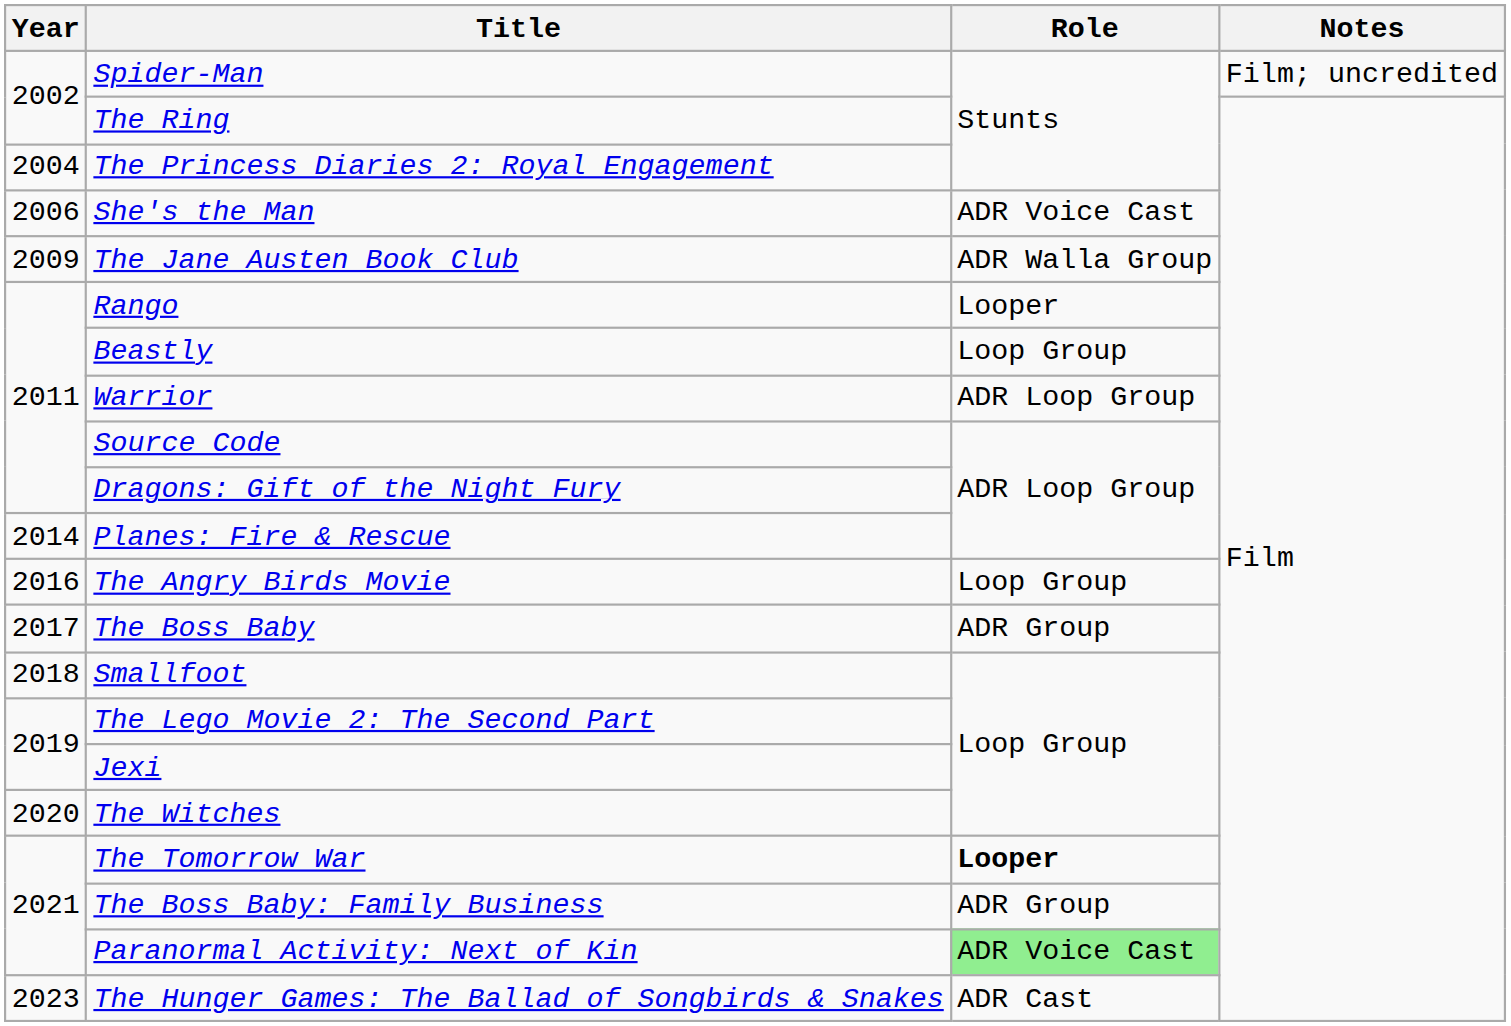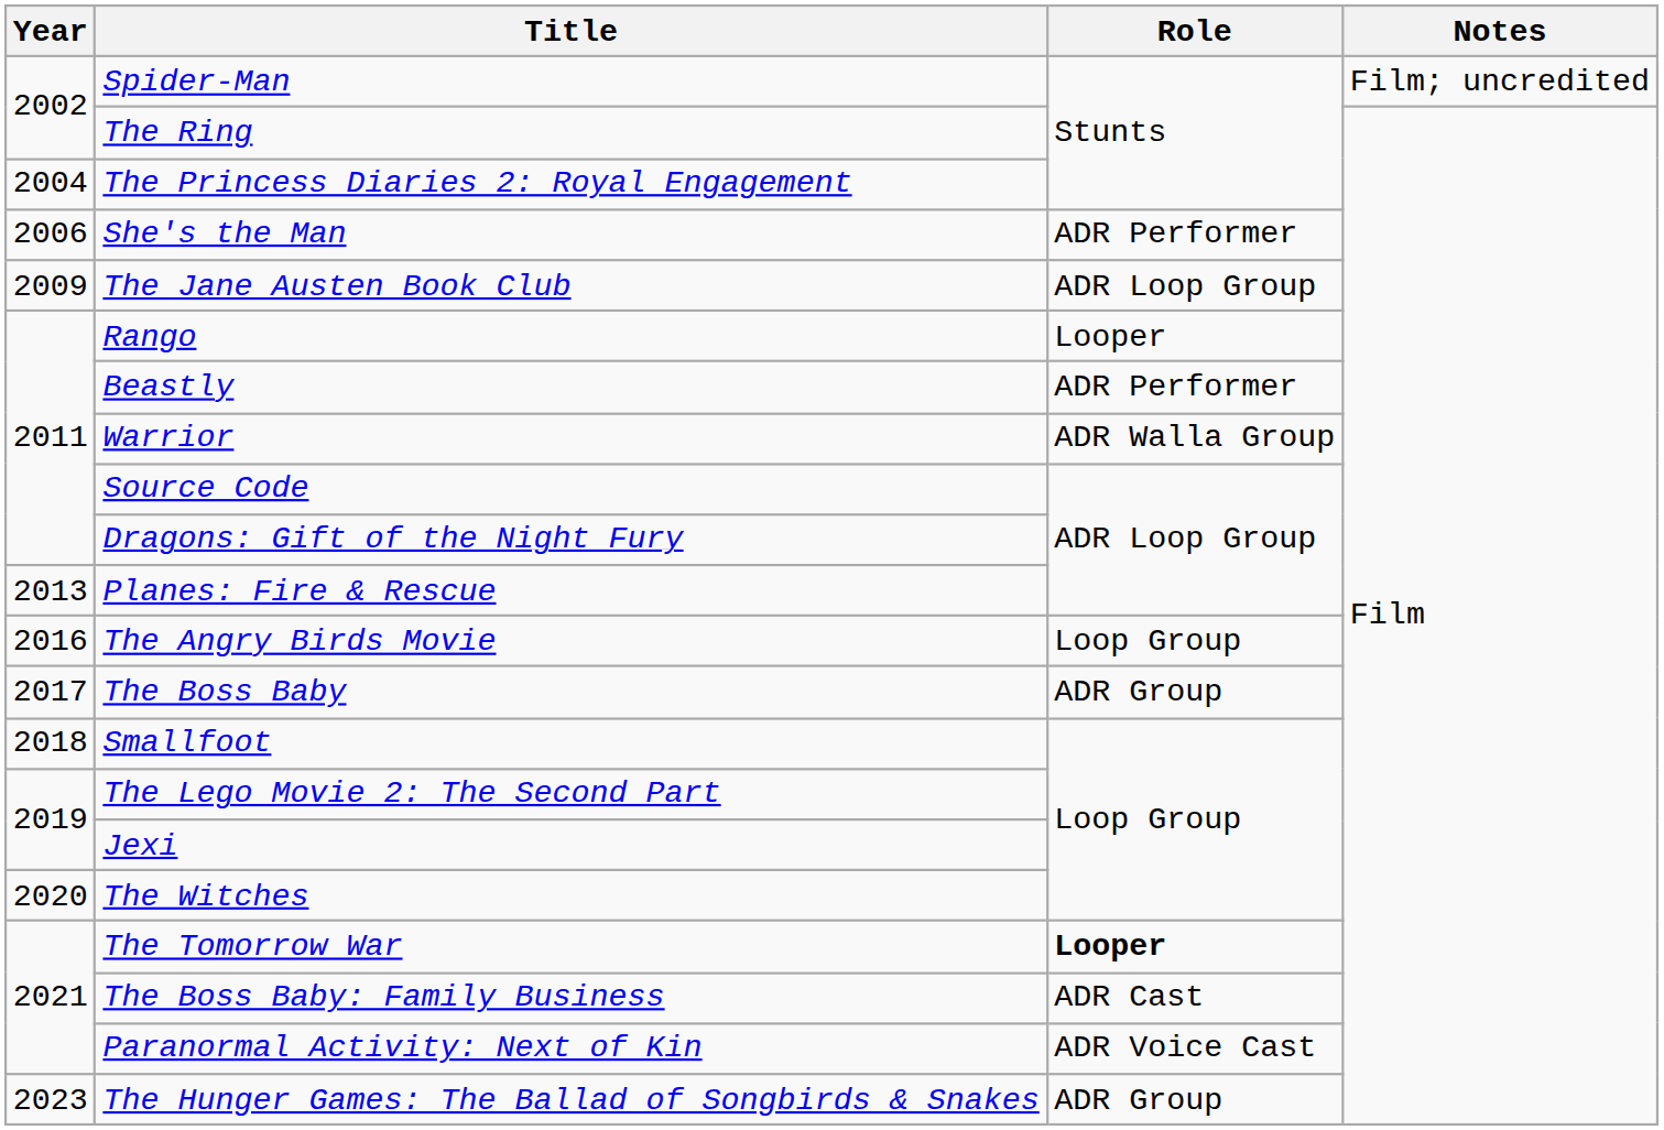She's the Man | Role: ADR Voice Cast -> ADR Performer
The Jane Austen Book Club | Role: ADR Walla Group -> ADR Loop Group
Beastly | Role: Loop Group -> ADR Performer
Warrior | Role: ADR Loop Group -> ADR Walla Group
Planes: Fire & Rescue | Year: 2014 -> 2013
The Boss Baby: Family Business | Role: ADR Group -> ADR Cast
Paranormal Activity: Next of Kin | Role: lightgreen background -> no background
The Hunger Games: The Ballad of Songbirds & Snakes | Role: ADR Cast -> ADR Group
